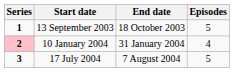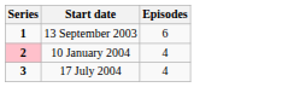- column: End date | 18 October 2003 | 31 January 2004 | 7 August 2004
13 September 2003 | Episodes: 5 -> 6
17 July 2004 | Episodes: 5 -> 4
